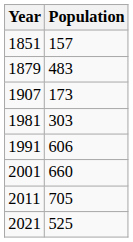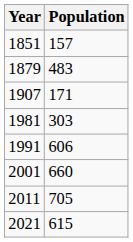1907 | Population: 173 -> 171
2021 | Population: 525 -> 615
